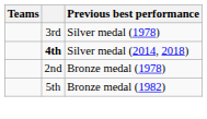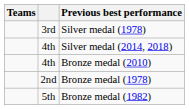Silver medal (2014, 2018) | column 2: bold -> normal
+ row: 4th | Bronze medal (2010)
